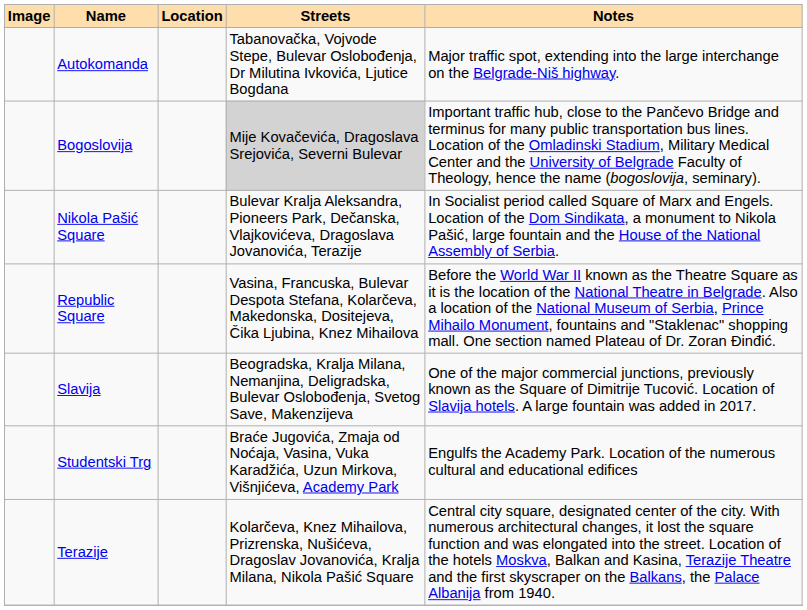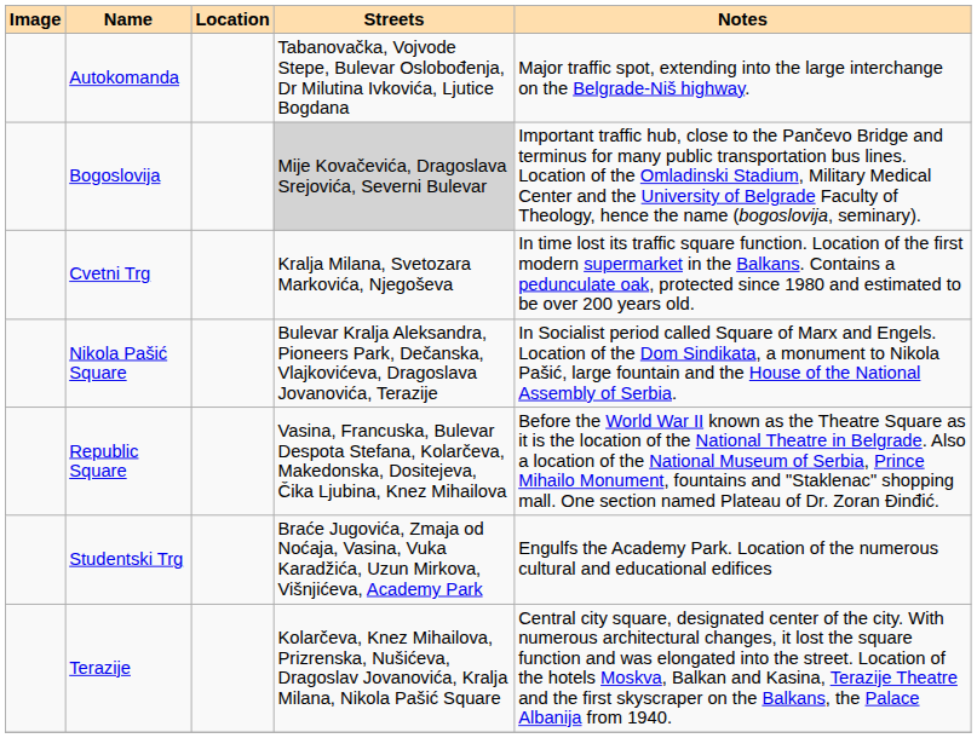+ row: Cvetni Trg | Kralja Milana, Svetozara Markovića, Njegoševa | In time lost its traffic square function. Location of the first modern supermarket in the Balkans. Contains a pedunculate oak, protected since 1980 and estimated to be over 200 years old.
- row: Slavija | Beogradska, Kralja Milana, Nemanjina, Deligradska, Bulevar Oslobođenja, Svetog Save, Makenzijeva | One of the major commercial junctions, previously known as the Square of Dimitrije Tucović. Location of Slavija hotels. A large fountain was added in 2017.
